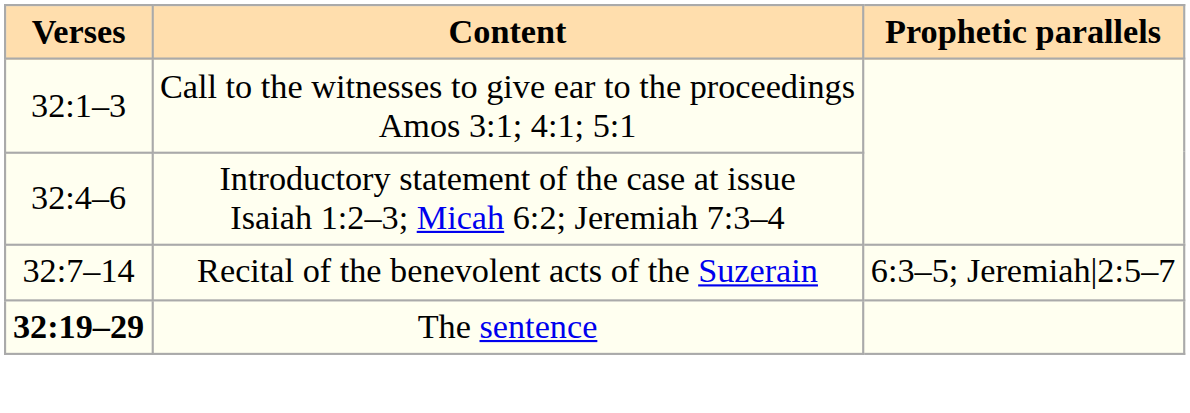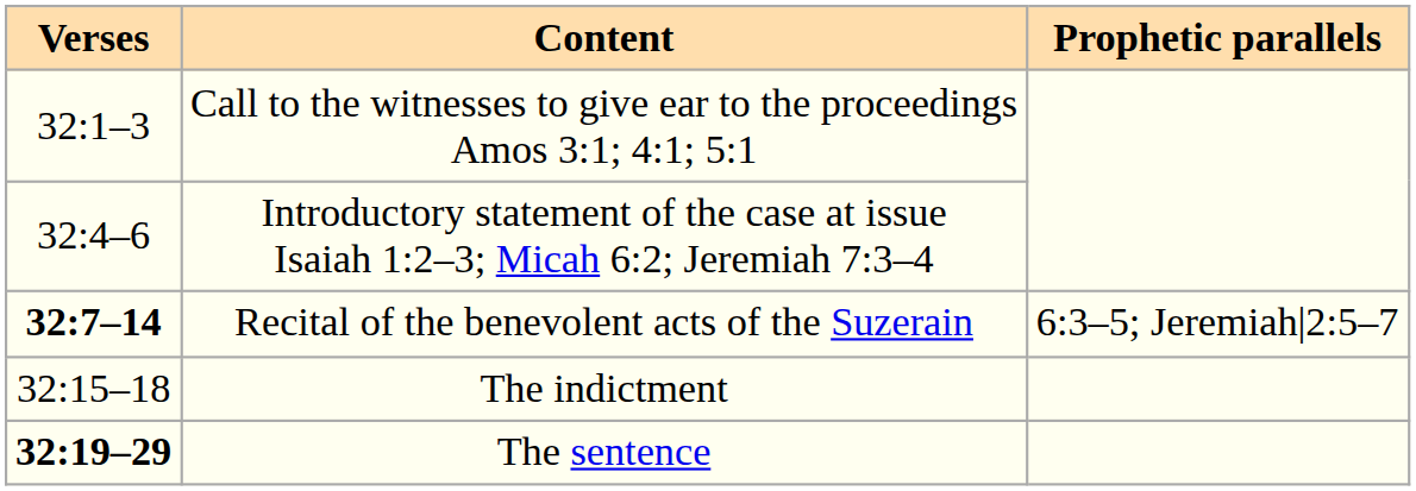Recital of the benevolent acts of the Suzerain | Verses: normal -> bold
+ row: 32:15–18 | The indictment
